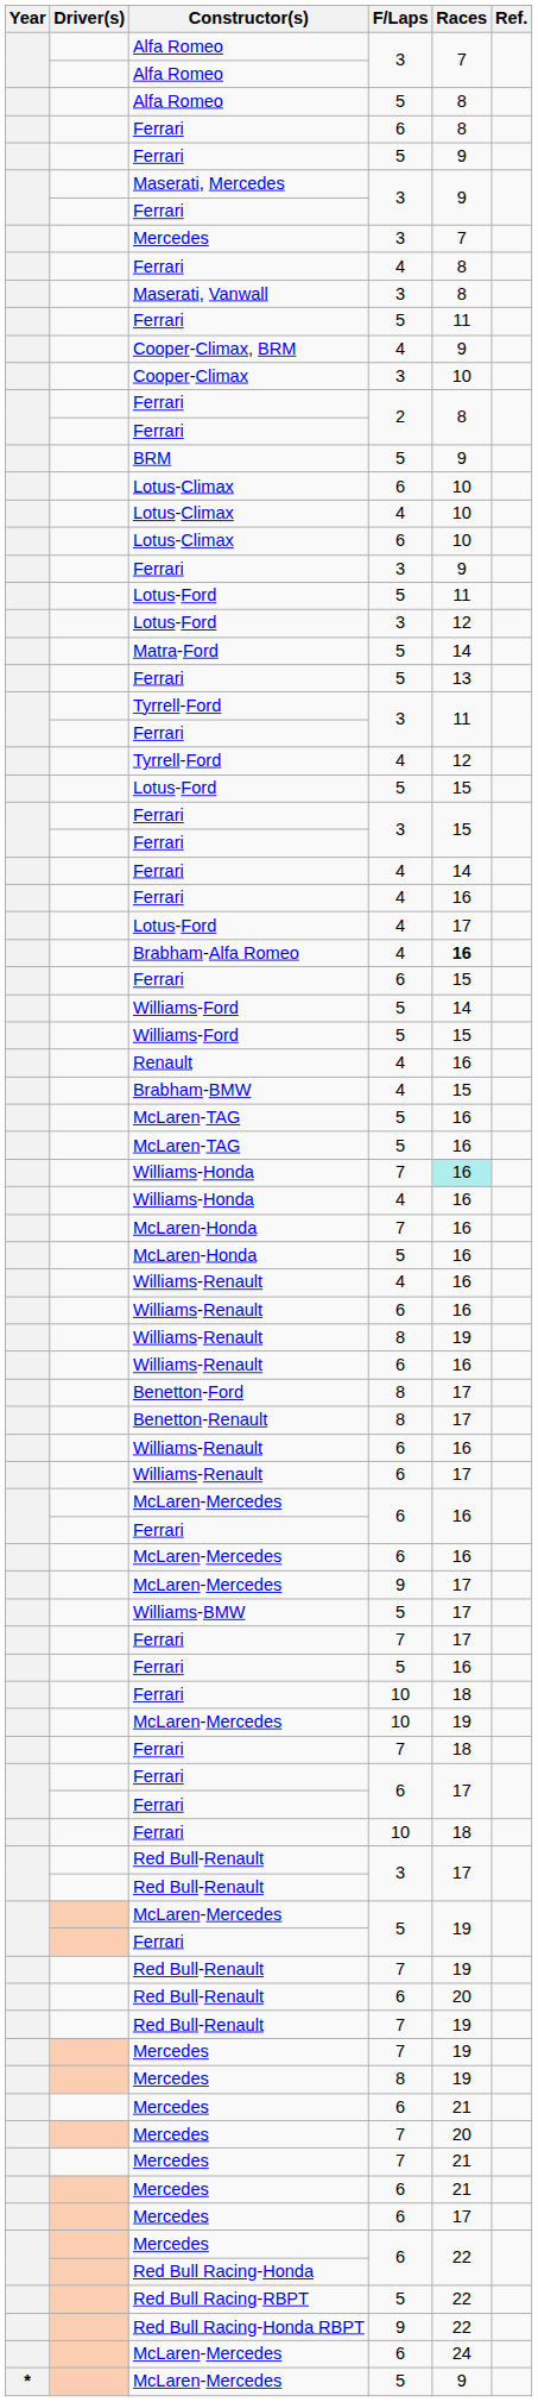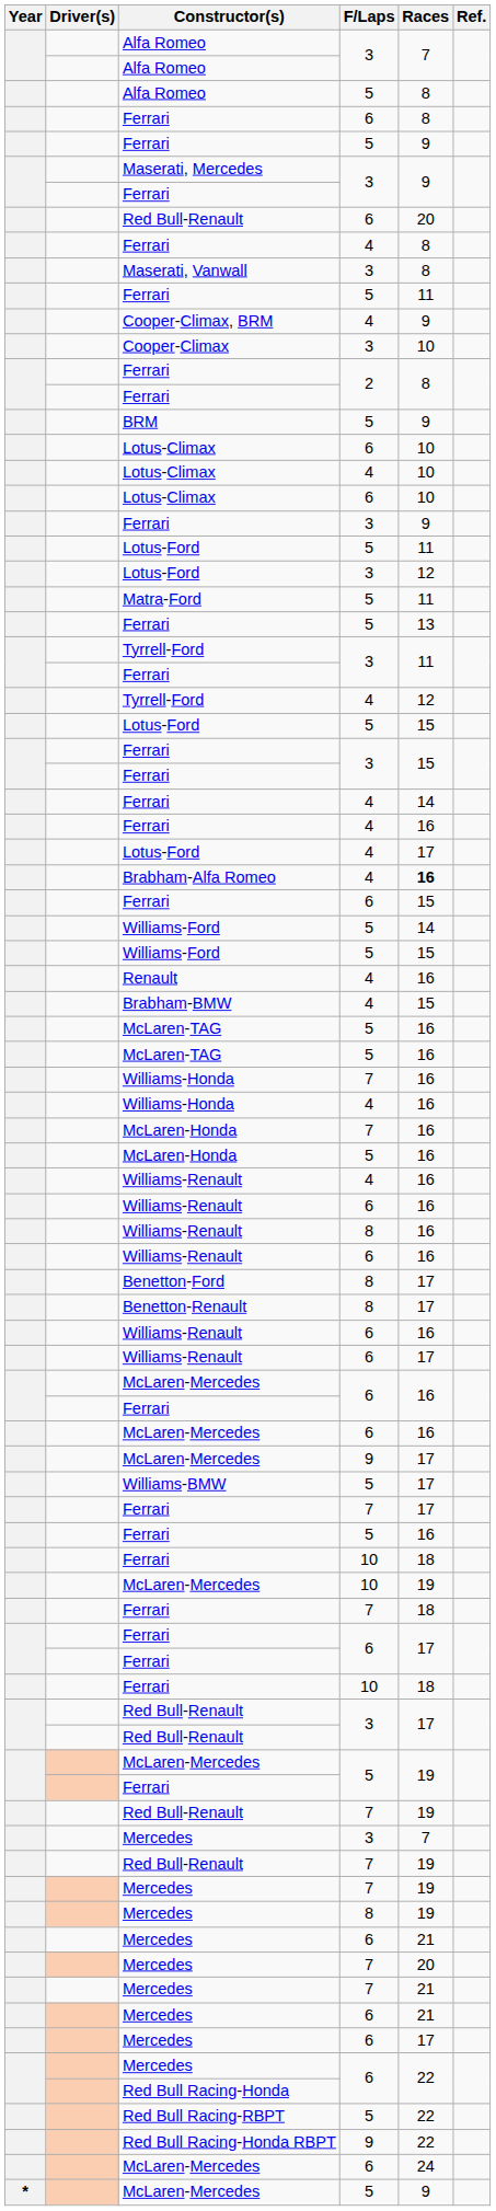rows swapped: Mercedes / 3 <-> Red Bull-Renault / 6
Matra-Ford | Races: 14 -> 11
Williams-Honda / 7 | Races: paleturquoise background -> no background
Williams-Renault / 8 | Races: 19 -> 16
